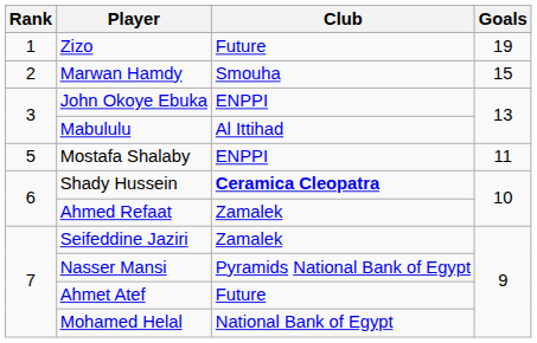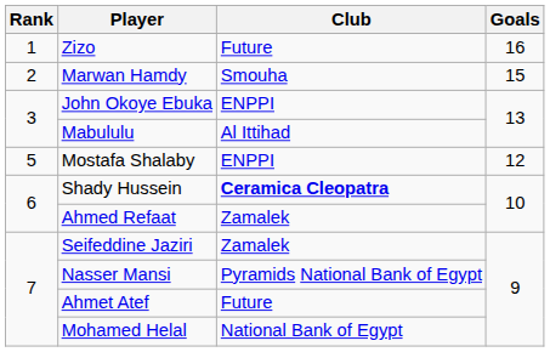Zizo | Goals: 19 -> 16
Mostafa Shalaby | Goals: 11 -> 12
